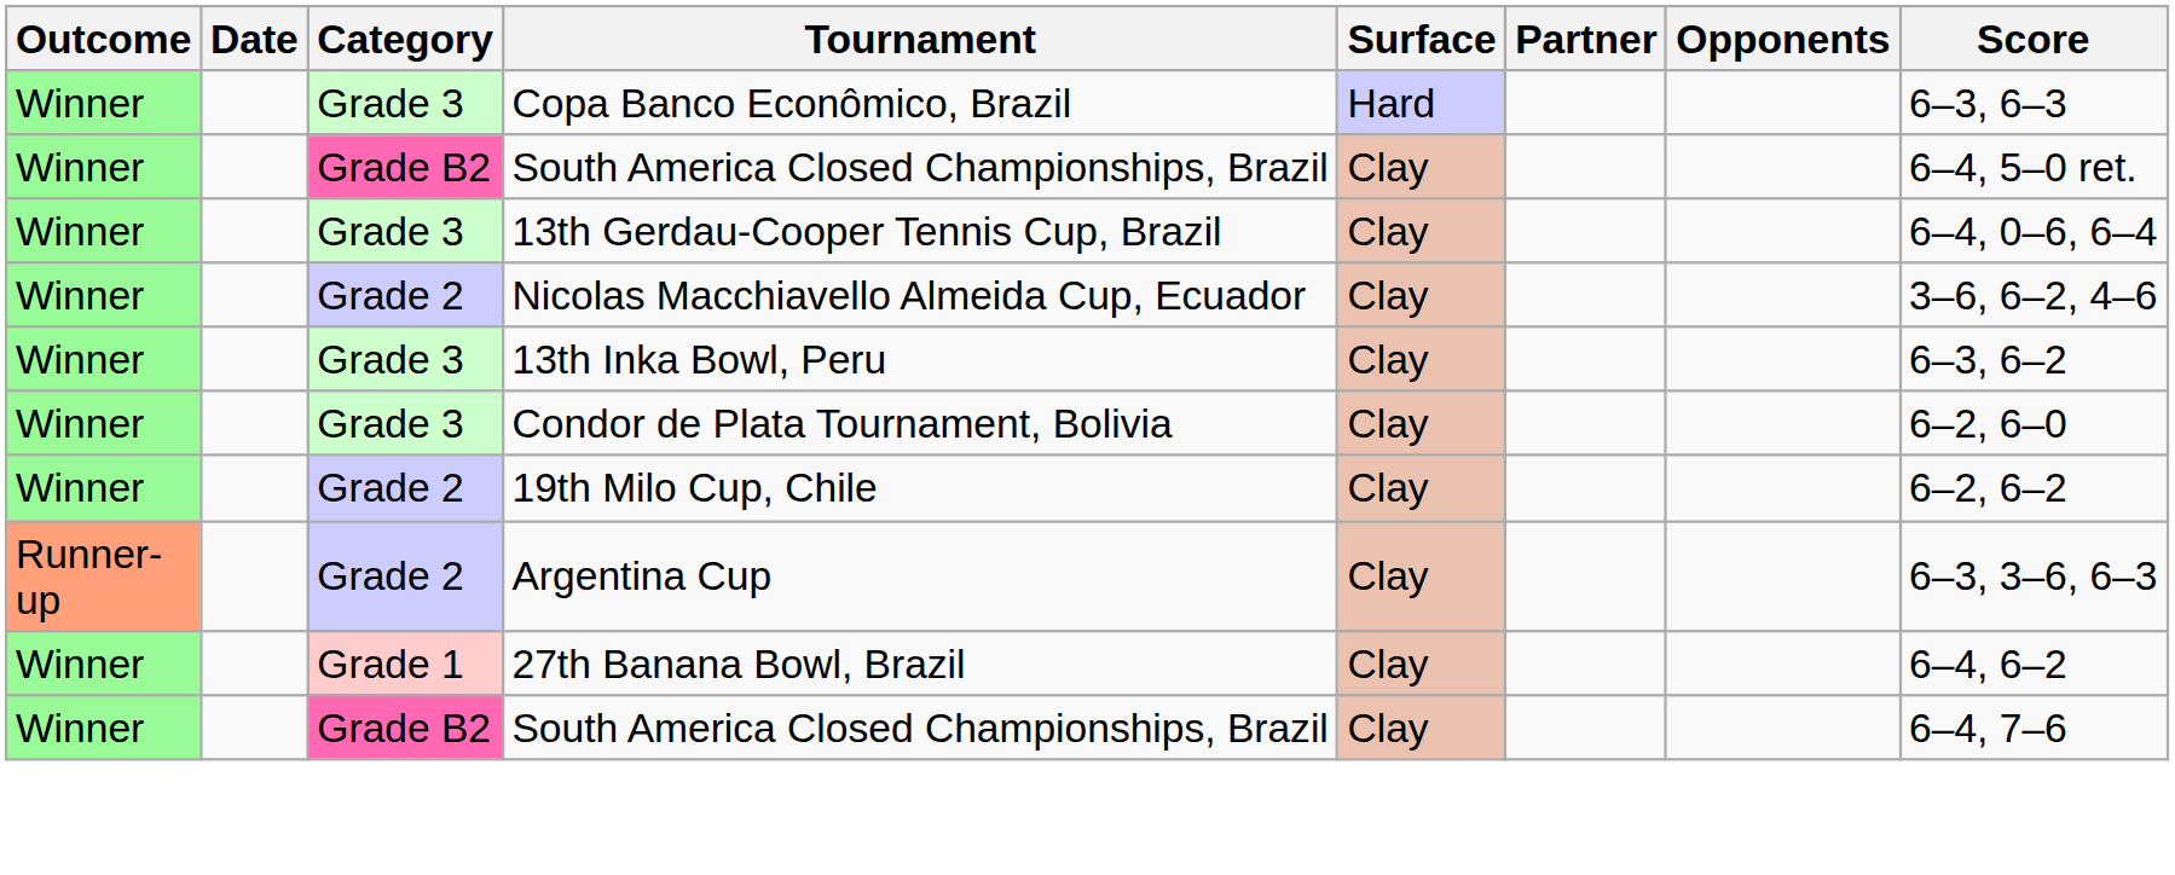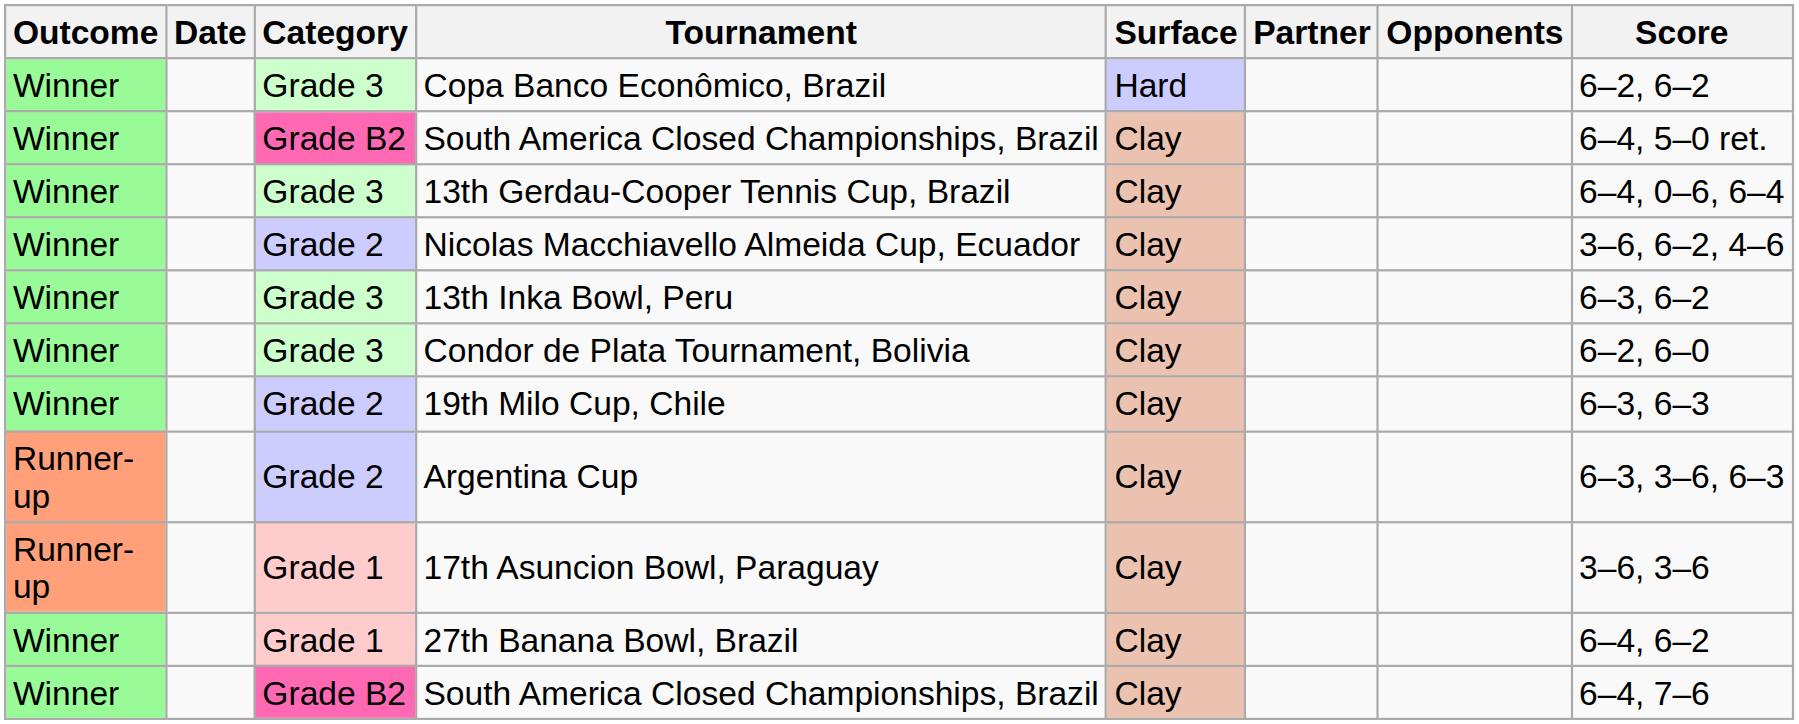Copa Banco Econômico, Brazil | Score: 6–3, 6–3 -> 6–2, 6–2
19th Milo Cup, Chile | Score: 6–2, 6–2 -> 6–3, 6–3
+ row: Runner-up | Grade 1 | 17th Asuncion Bowl, Paraguay | Clay | 3–6, 3–6
